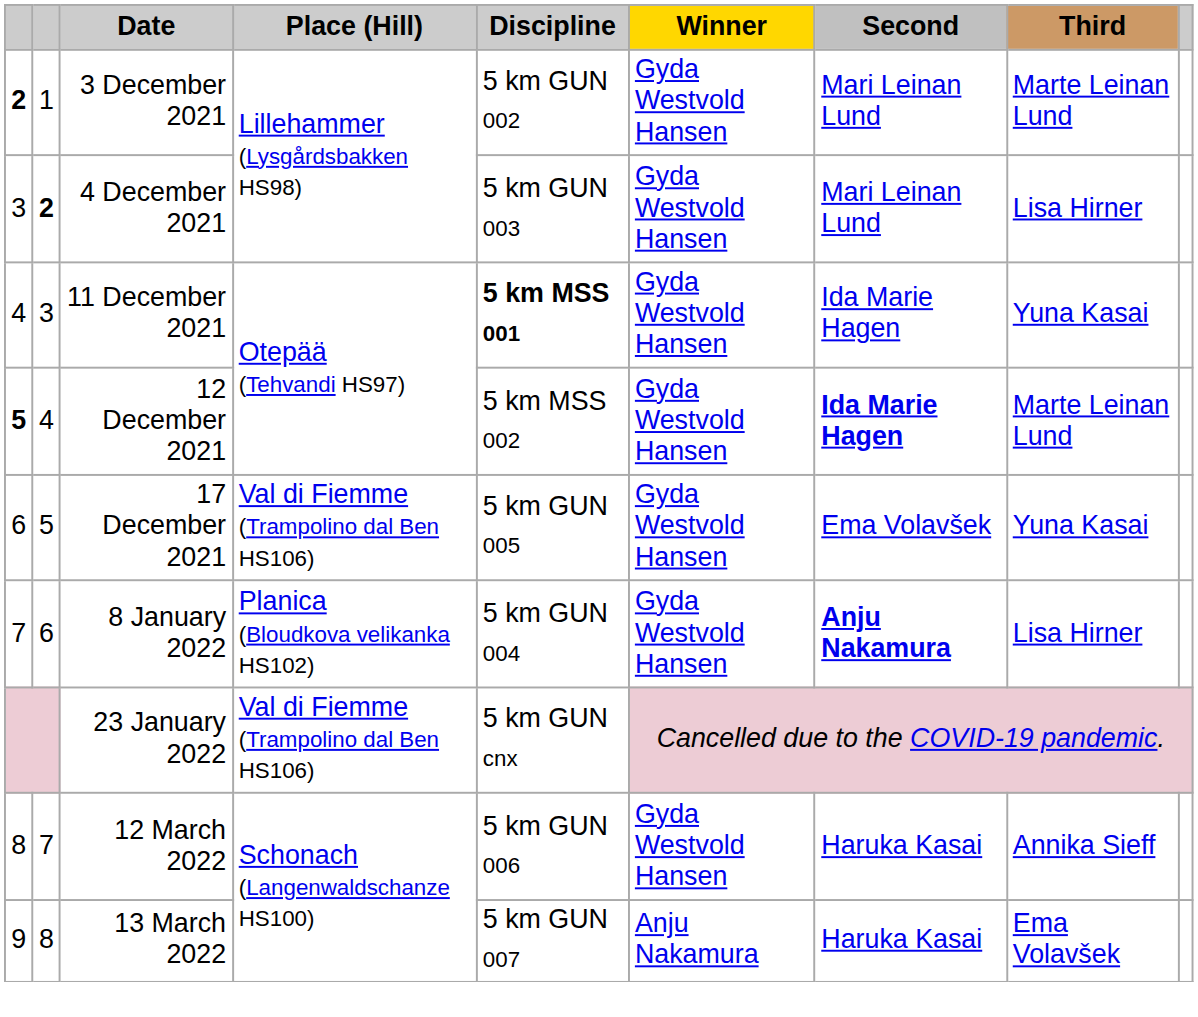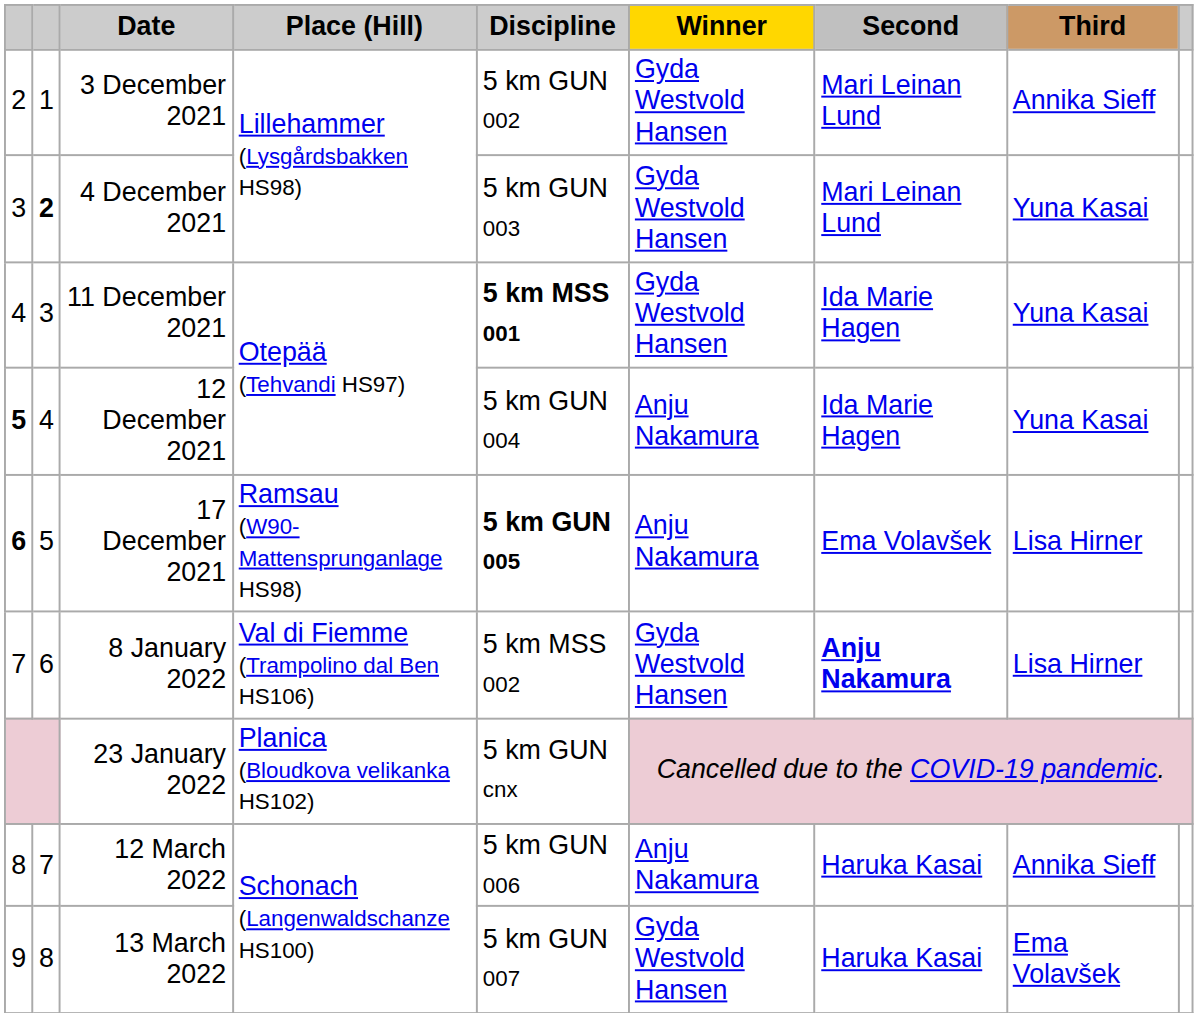3 December 2021 | column 1: bold -> normal
3 December 2021 | Third: Marte Leinan Lund -> Annika Sieff
4 December 2021 | Third: Lisa Hirner -> Yuna Kasai
12 December 2021 | Discipline: 5 km MSS 002 -> 5 km GUN 004
12 December 2021 | Winner: Gyda Westvold Hansen -> Anju Nakamura
12 December 2021 | Second: bold -> normal
12 December 2021 | Third: Marte Leinan Lund -> Yuna Kasai
17 December 2021 | column 1: normal -> bold
17 December 2021 | Place (Hill): Val di Fiemme (Trampolino dal Ben HS106) -> Ramsau (W90-Mattensprunganlage HS98)
17 December 2021 | Discipline: normal -> bold
17 December 2021 | Winner: Gyda Westvold Hansen -> Anju Nakamura
17 December 2021 | Third: Yuna Kasai -> Lisa Hirner
8 January 2022 | Place (Hill): Planica (Bloudkova velikanka HS102) -> Val di Fiemme (Trampolino dal Ben HS106)
8 January 2022 | Discipline: 5 km GUN 004 -> 5 km MSS 002
23 January 2022 | Place (Hill): Val di Fiemme (Trampolino dal Ben HS106) -> Planica (Bloudkova velikanka HS102)
12 March 2022 | Winner: Gyda Westvold Hansen -> Anju Nakamura
13 March 2022 | Winner: Anju Nakamura -> Gyda Westvold Hansen
